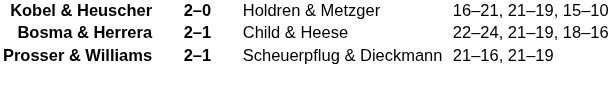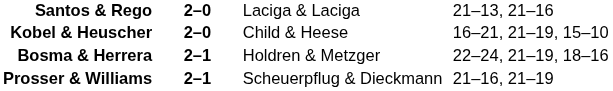+ row: Santos & Rego | 2–0 | Laciga & Laciga | 21–13, 21–16
Kobel & Heuscher | column 3: Holdren & Metzger -> Child & Heese
Bosma & Herrera | column 3: Child & Heese -> Holdren & Metzger
